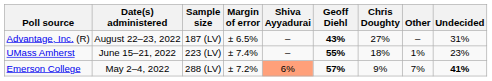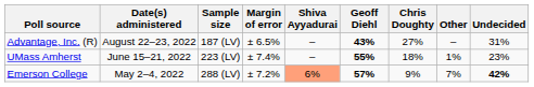Emerson College | Undecided: 41% -> 42%
